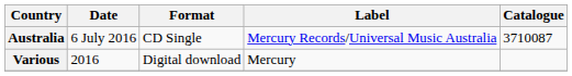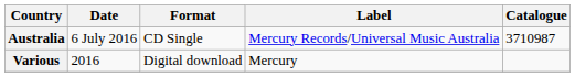Australia | Catalogue: 3710087 -> 3710987
